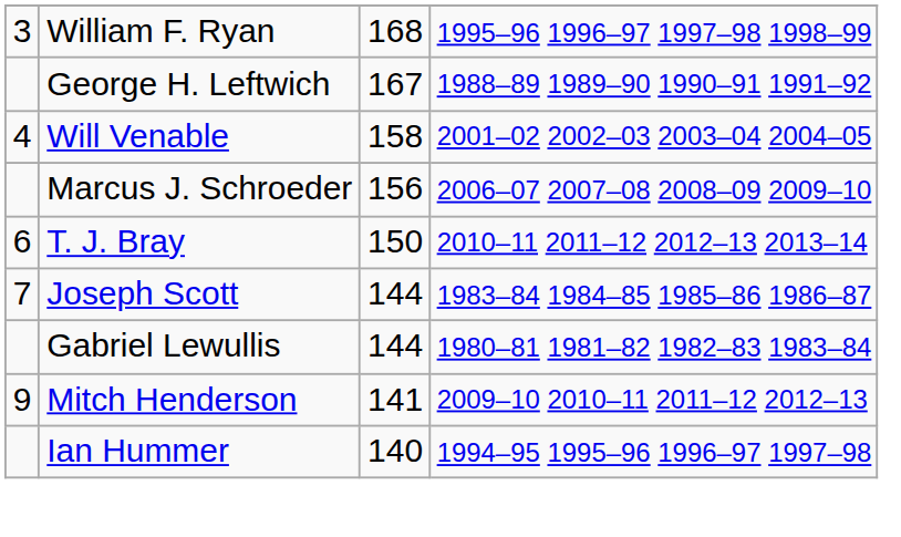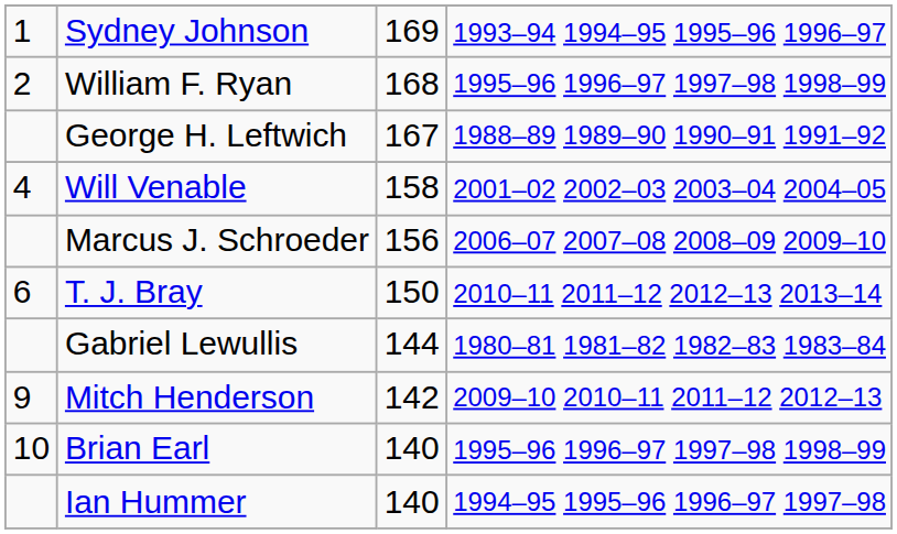+ row: 1 | Sydney Johnson | 169 | 1993–94 1994–95 1995–96 1996–97
William F. Ryan | column 1: 3 -> 2
- row: 7 | Joseph Scott | 144 | 1983–84 1984–85 1985–86 1986–87
Mitch Henderson | column 3: 141 -> 142
+ row: 10 | Brian Earl | 140 | 1995–96 1996–97 1997–98 1998–99
